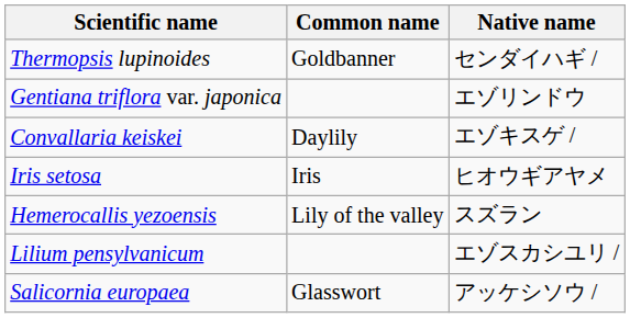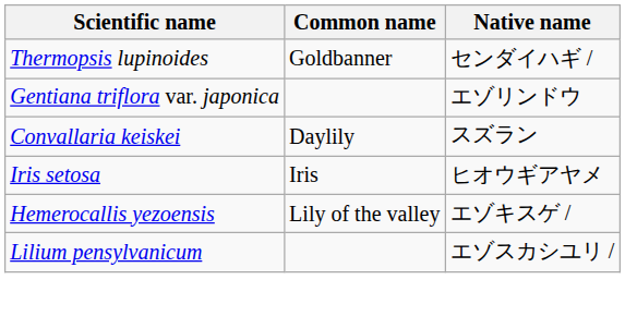Convallaria keiskei | Native name: エゾキスゲ / -> スズラン
Hemerocallis yezoensis | Native name: スズラン -> エゾキスゲ /
- row: Salicornia europaea | Glasswort | アッケシソウ /
